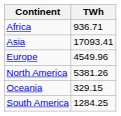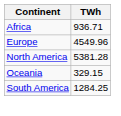- row: Asia | 17093.41
North America | TWh: 5381.26 -> 5381.28
